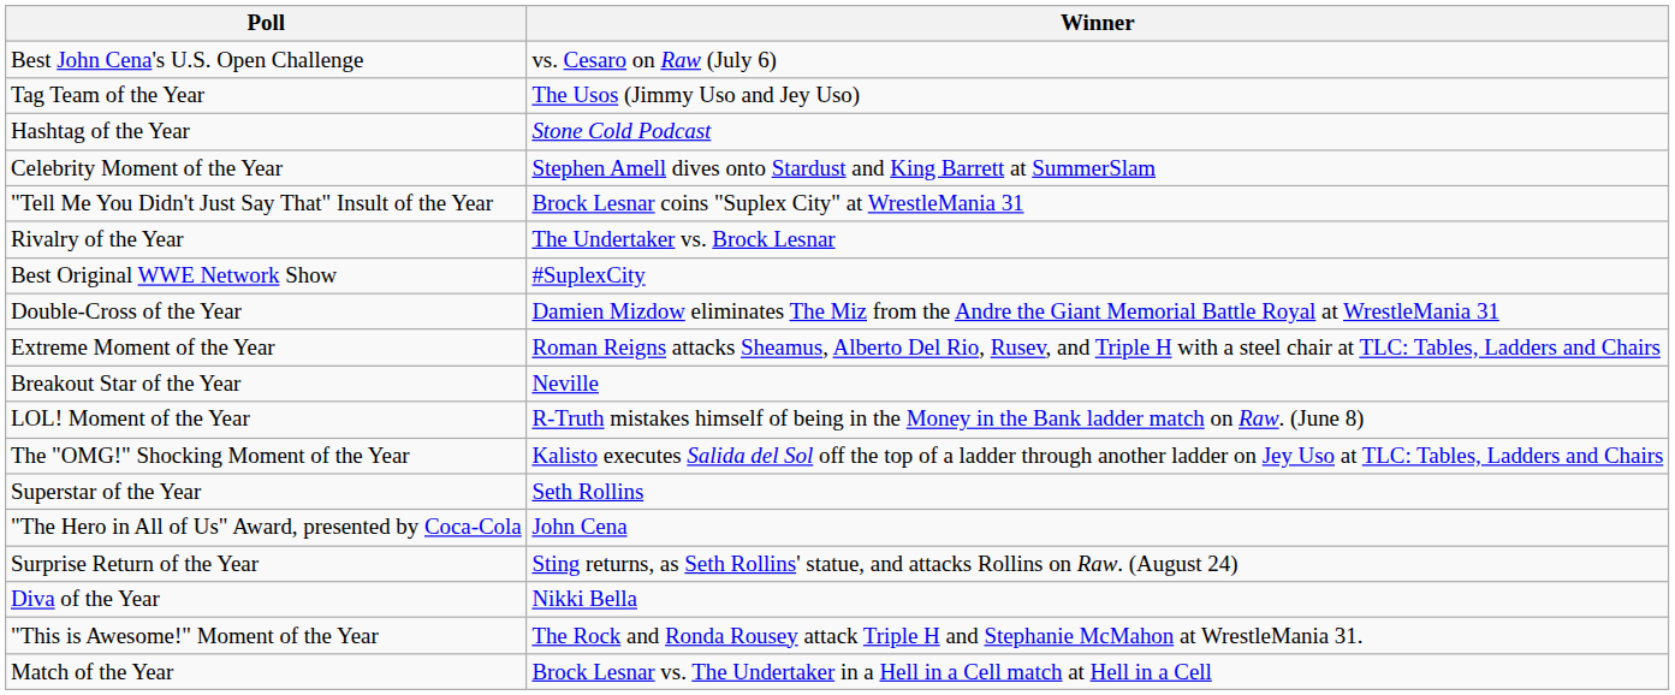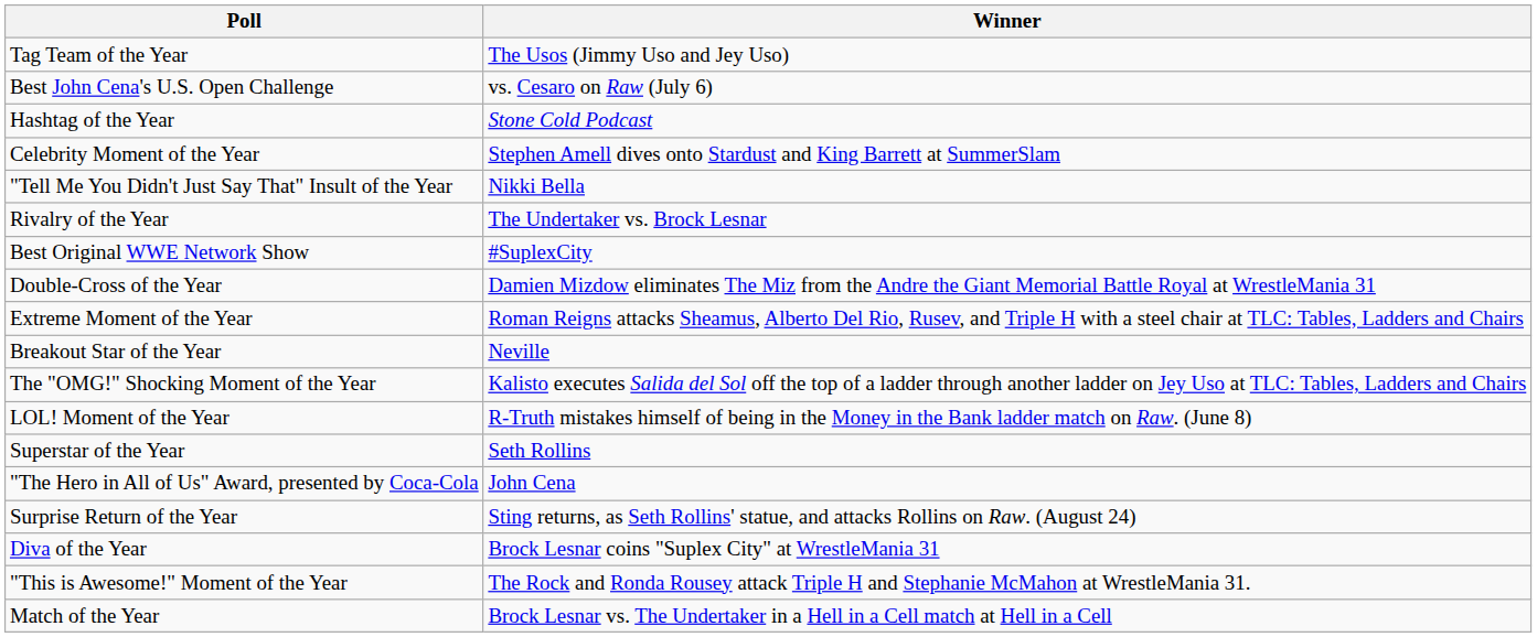rows swapped: Tag Team of the Year <-> Best John Cena's U.S. Open Challenge
"Tell Me You Didn't Just Say That" Insult of the Year | Winner: Brock Lesnar coins "Suplex City" at WrestleMania 31 -> Nikki Bella
rows swapped: LOL! Moment of the Year <-> The "OMG!" Shocking Moment of the Year
Diva of the Year | Winner: Nikki Bella -> Brock Lesnar coins "Suplex City" at WrestleMania 31
